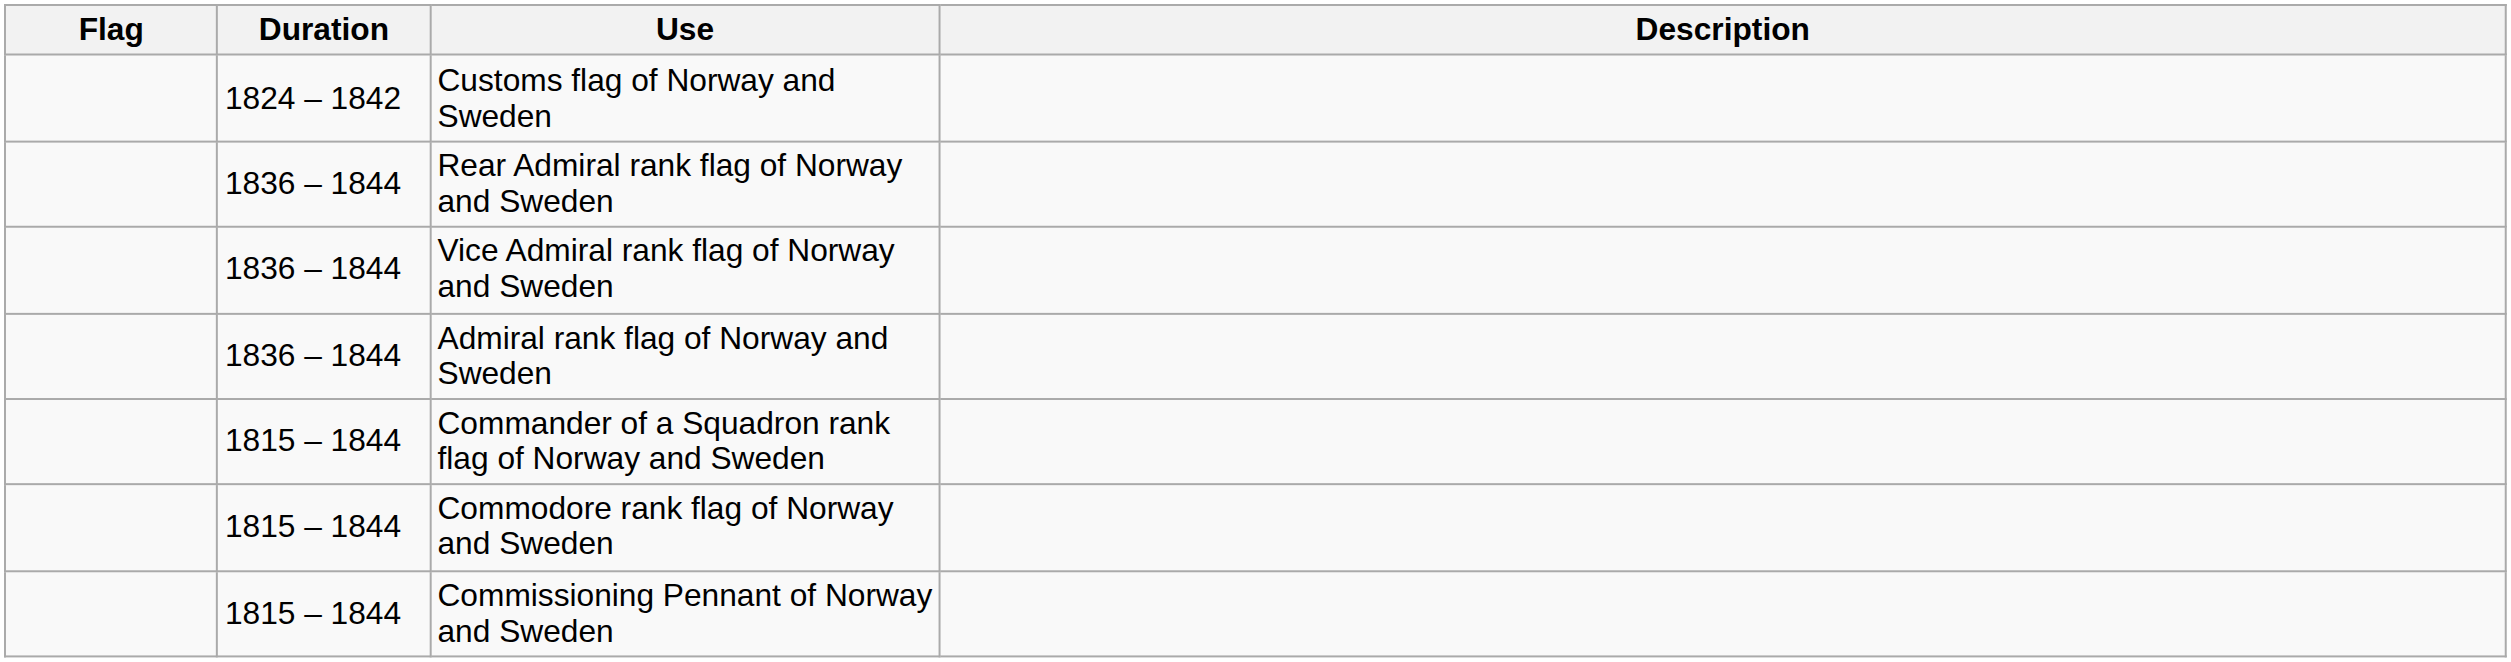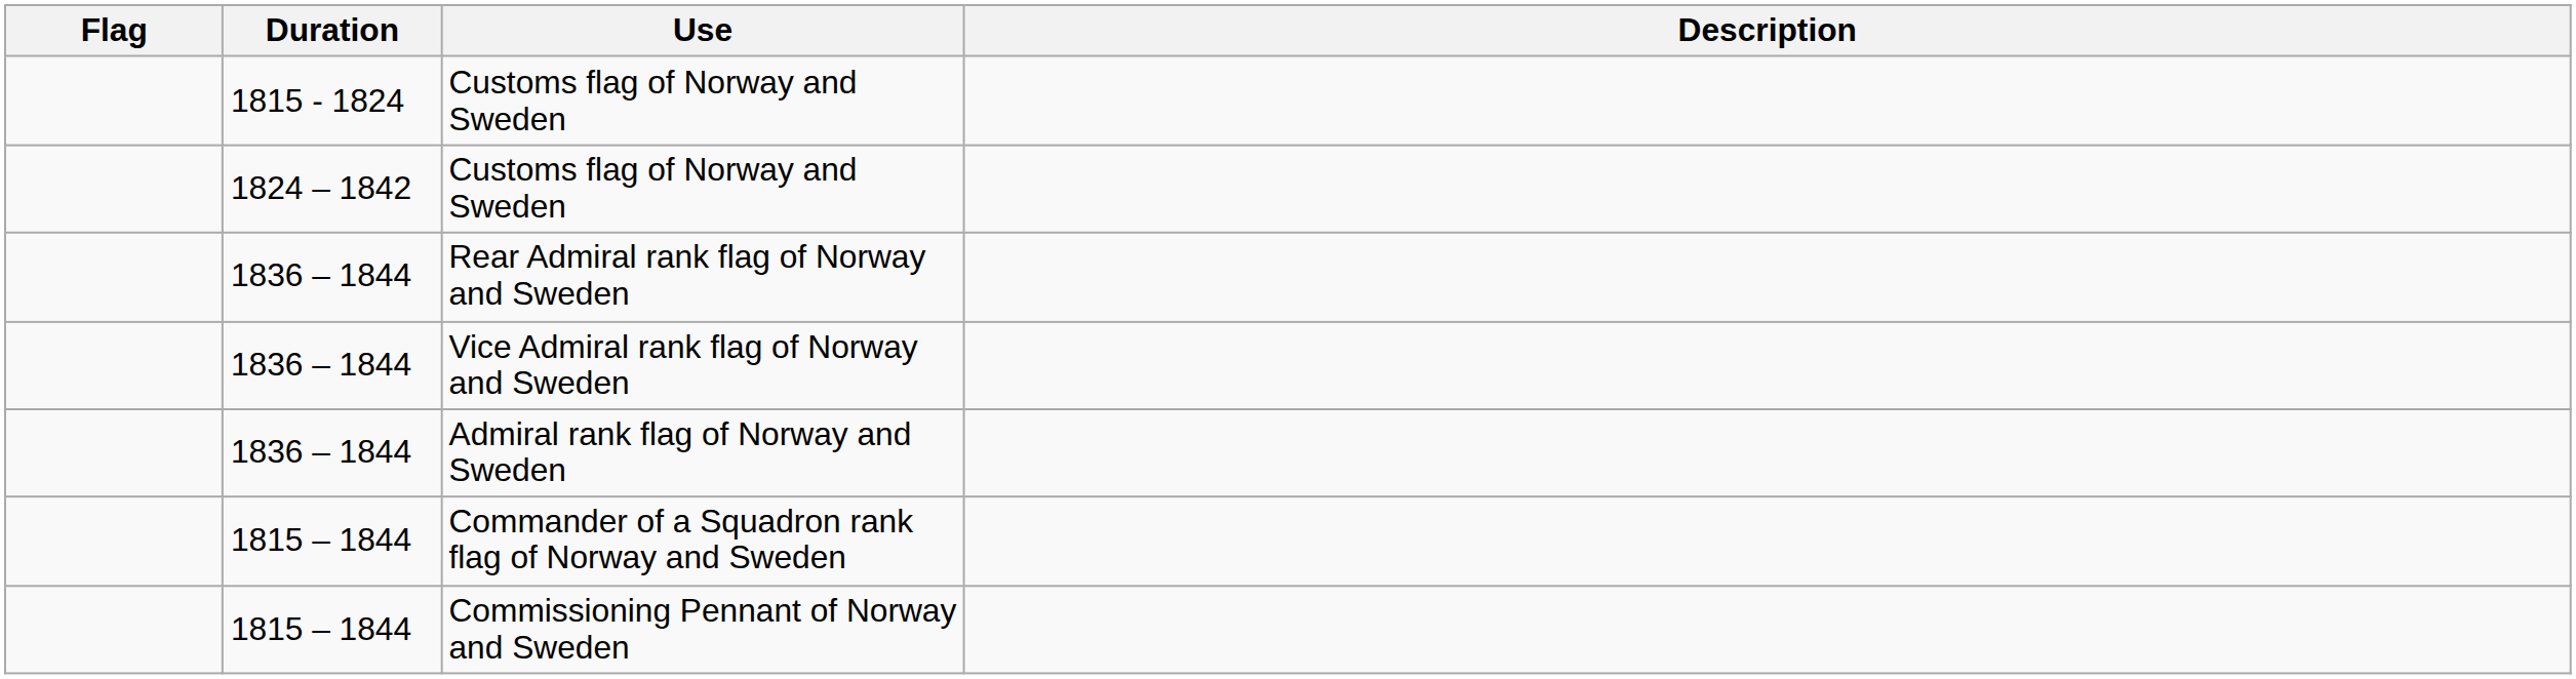+ row: 1815 - 1824 | Customs flag of Norway and Sweden
- row: 1815 – 1844 | Commodore rank flag of Norway and Sweden
